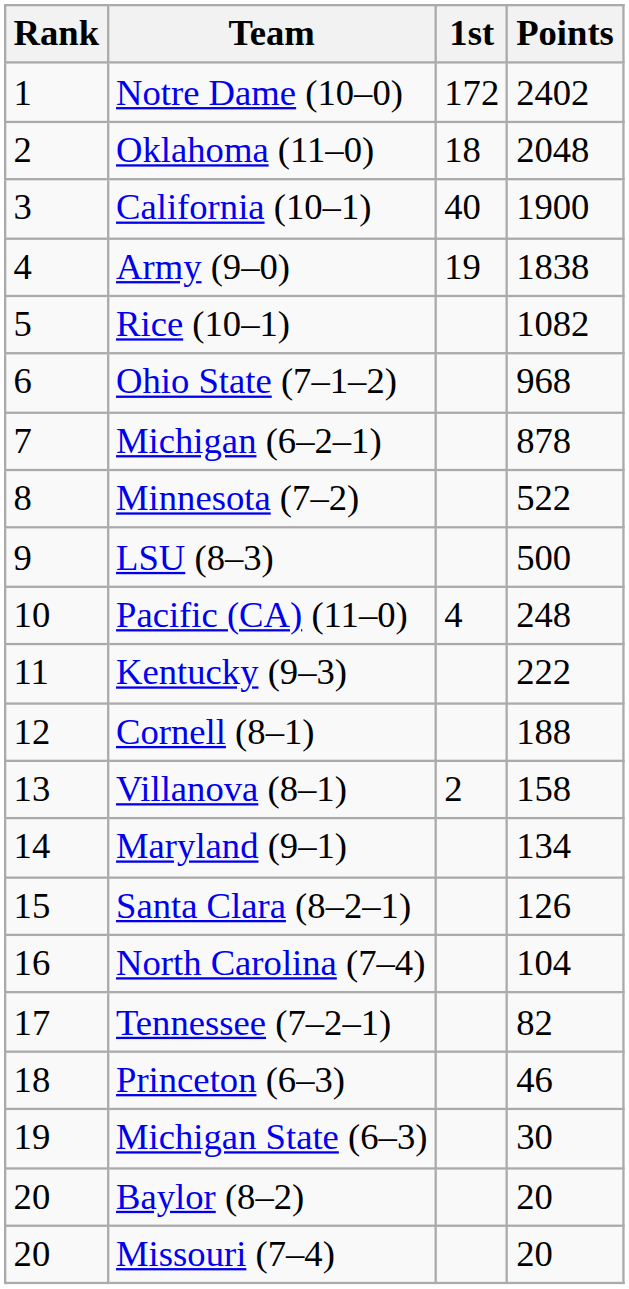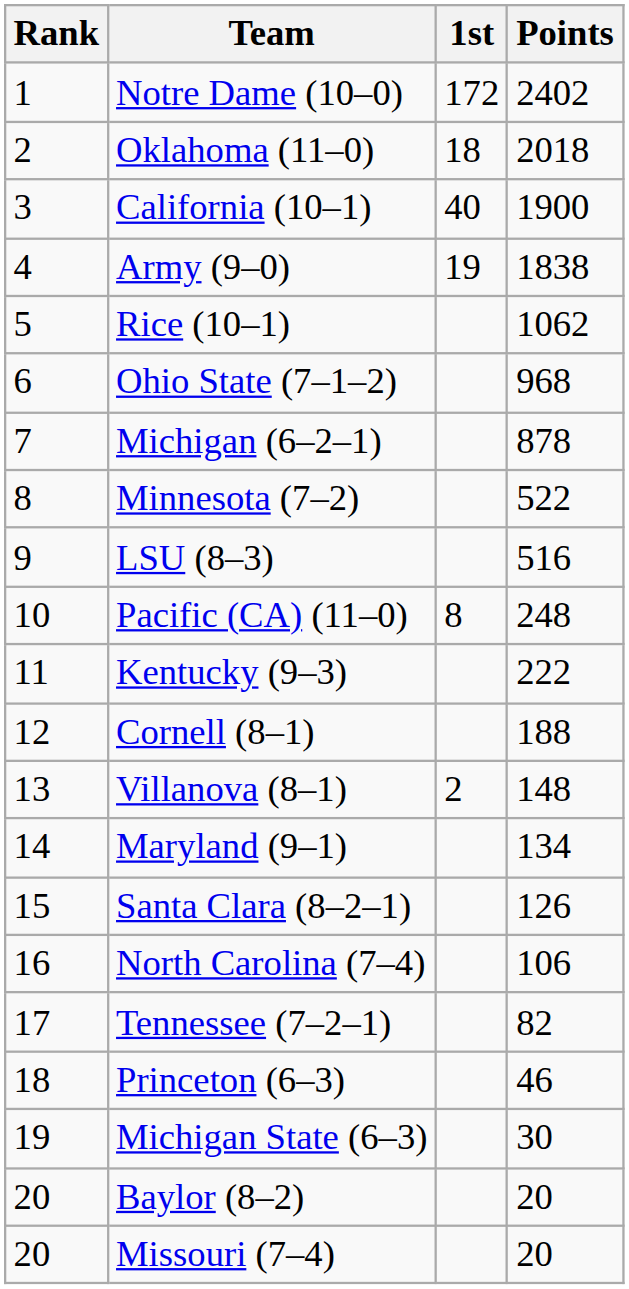Oklahoma (11–0) | Points: 2048 -> 2018
Rice (10–1) | Points: 1082 -> 1062
LSU (8–3) | Points: 500 -> 516
Pacific (CA) (11–0) | 1st: 4 -> 8
Villanova (8–1) | Points: 158 -> 148
North Carolina (7–4) | Points: 104 -> 106
